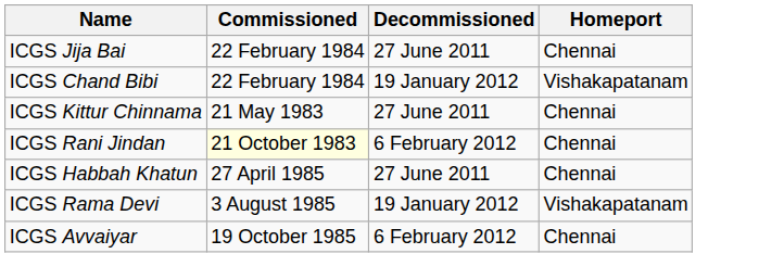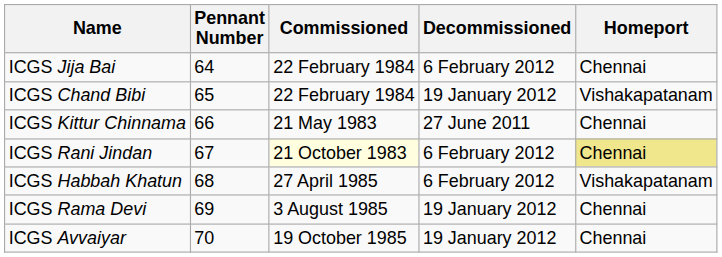+ column: Pennant Number | 64 | 65 | 66 | 67 | 68 | 69 | 70
ICGS Jija Bai | Decommissioned: 27 June 2011 -> 6 February 2012
ICGS Rani Jindan | Homeport: no background -> khaki background
ICGS Habbah Khatun | Decommissioned: 27 June 2011 -> 6 February 2012
ICGS Habbah Khatun | Homeport: Chennai -> Vishakapatanam
ICGS Rama Devi | Homeport: Vishakapatanam -> Chennai
ICGS Avvaiyar | Decommissioned: 6 February 2012 -> 19 January 2012
